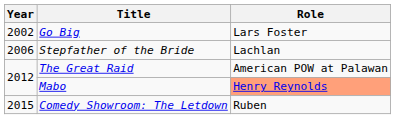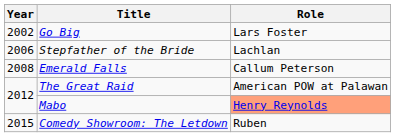+ row: 2008 | Emerald Falls | Callum Peterson
